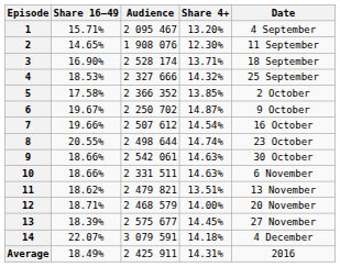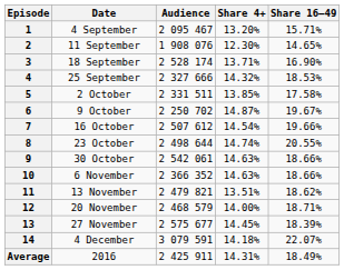columns swapped: Date <-> Share 16–49
5 | Audience: 2 366 352 -> 2 331 511
10 | Audience: 2 331 511 -> 2 366 352
